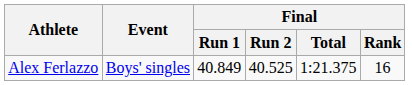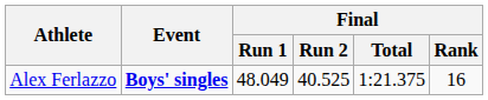Alex Ferlazzo | Event: normal -> bold
Alex Ferlazzo | Final / Run 1: 40.849 -> 48.049
